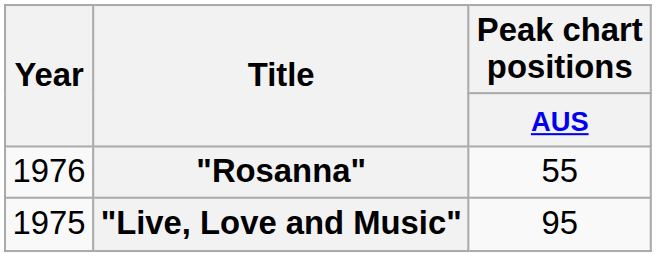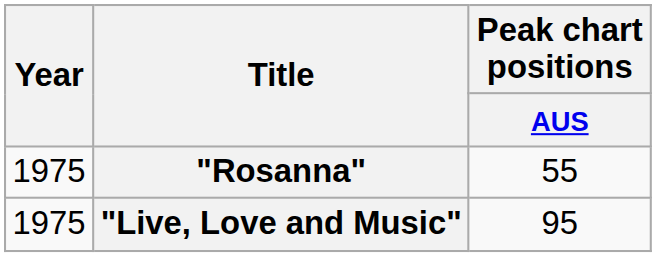"Rosanna" | Year: 1976 -> 1975
